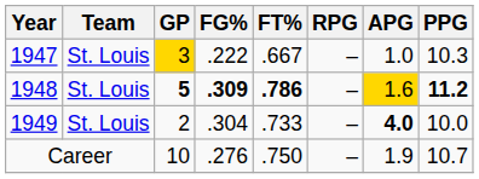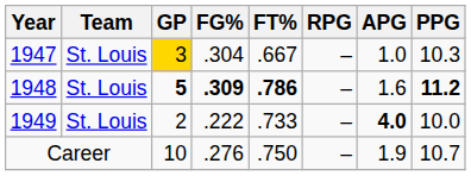1947 | FG%: .222 -> .304
1948 | APG: gold background -> no background
1949 | FG%: .304 -> .222
